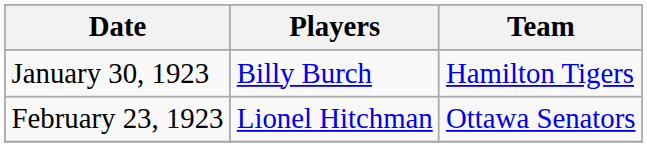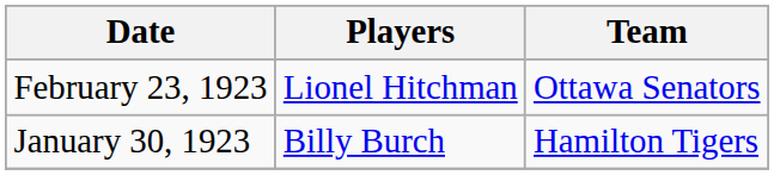rows swapped: January 30, 1923 <-> February 23, 1923
